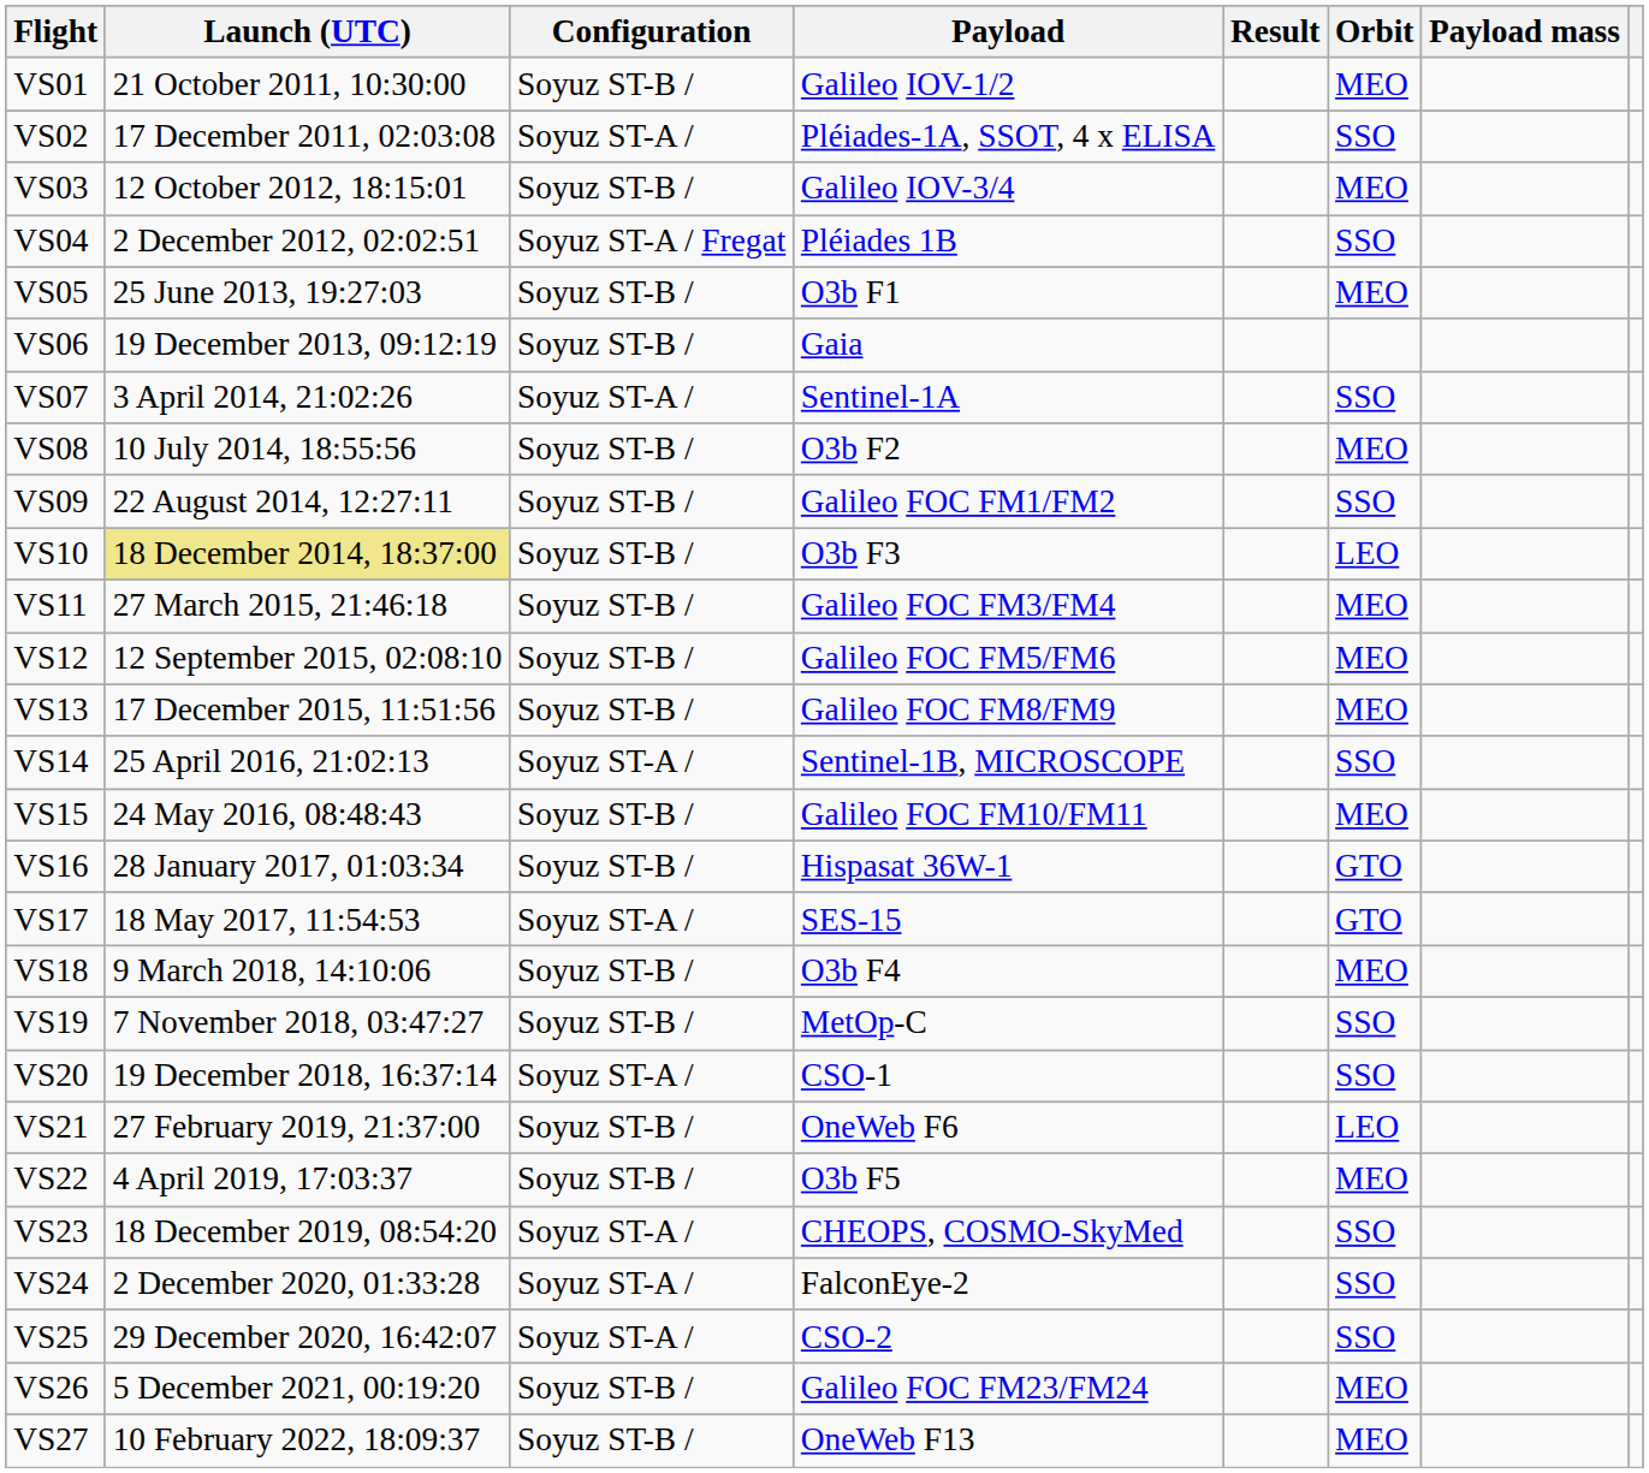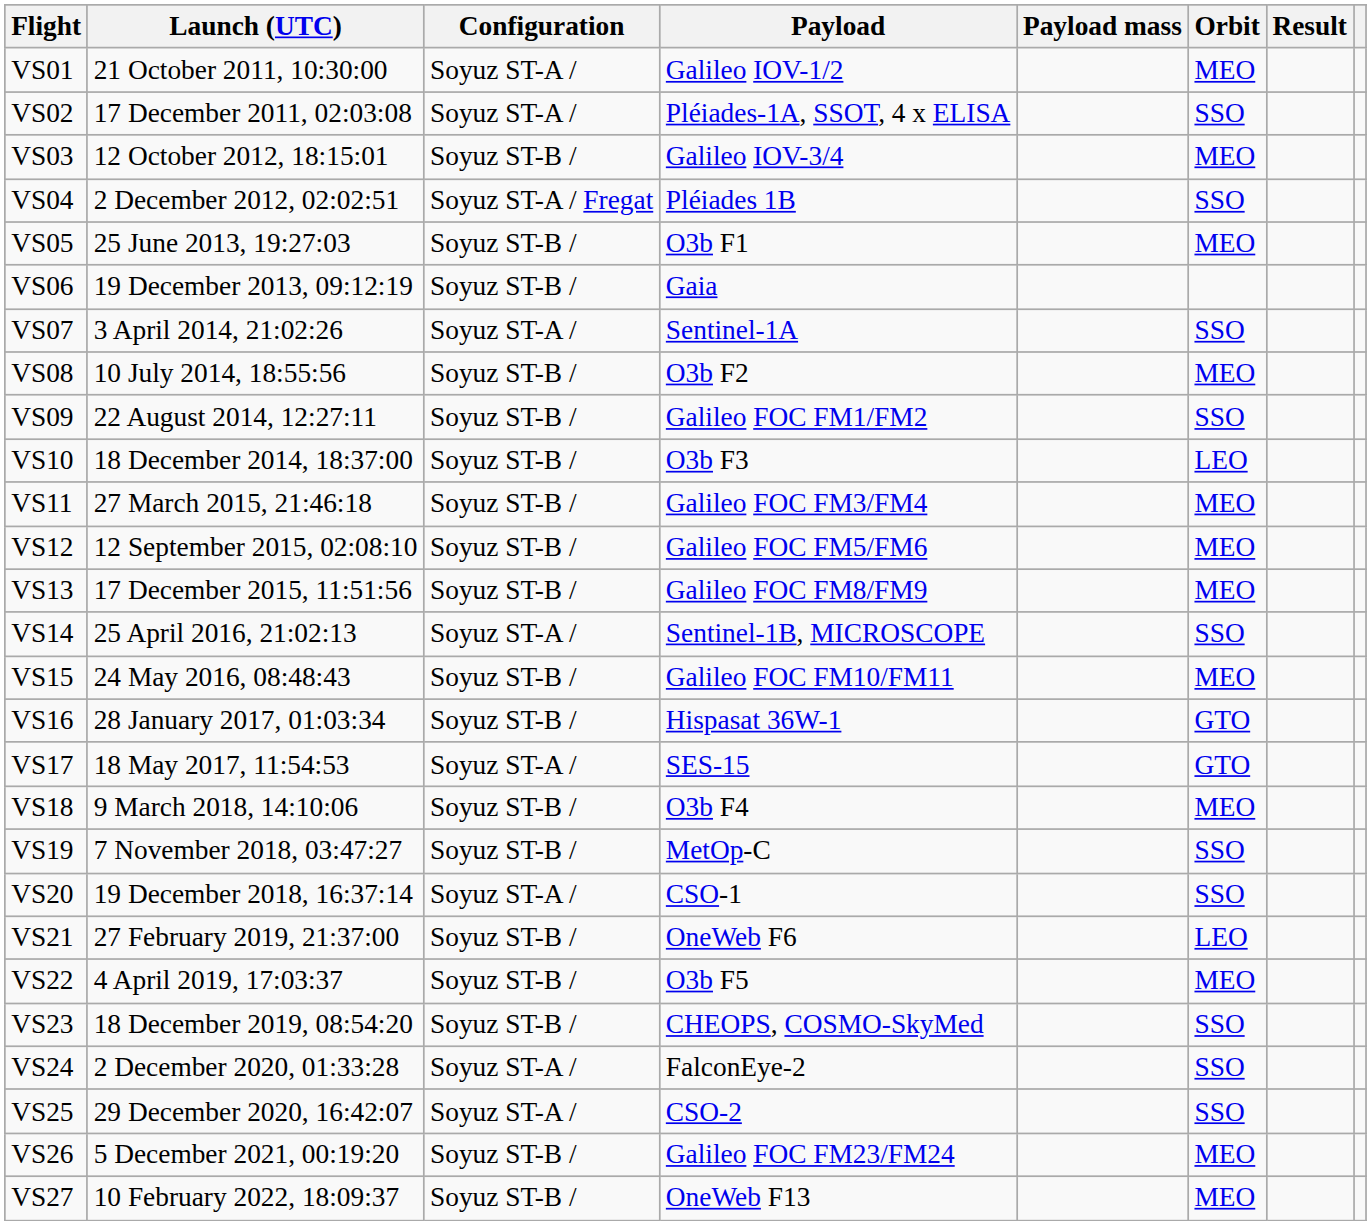columns swapped: Payload mass <-> Result
VS01 | Configuration: Soyuz ST-B / -> Soyuz ST-A /
VS10 | Launch (UTC): khaki background -> no background
VS23 | Configuration: Soyuz ST-A / -> Soyuz ST-B /
